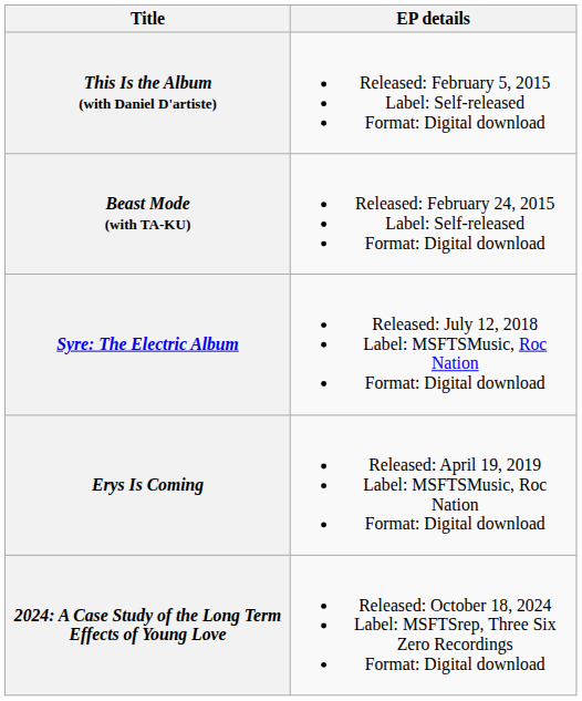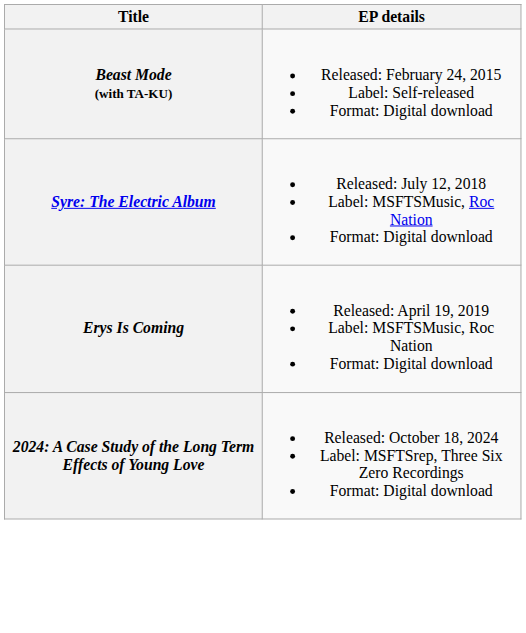- row: This Is the Album (with Daniel D'artiste) | Released: February 5, 2015 Label: Self-released Format: Digital download
